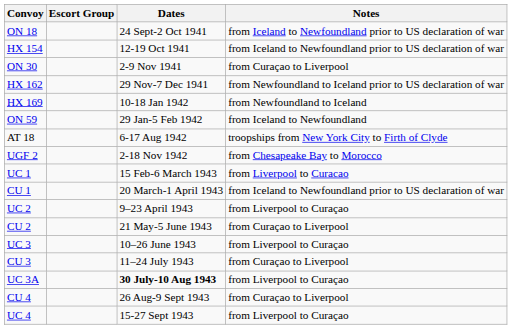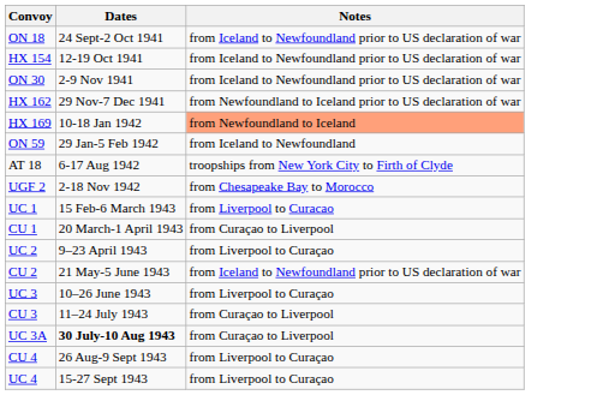- column: Escort Group
ON 30 | Notes: from Curaçao to Liverpool -> from Iceland to Newfoundland prior to US declaration of war
HX 169 | Notes: no background -> lightsalmon background
CU 1 | Notes: from Iceland to Newfoundland prior to US declaration of war -> from Curaçao to Liverpool
CU 2 | Notes: from Curaçao to Liverpool -> from Iceland to Newfoundland prior to US declaration of war
UC 3A | Notes: from Liverpool to Curaçao -> from Curaçao to Liverpool
CU 4 | Notes: from Curaçao to Liverpool -> from Liverpool to Curaçao
